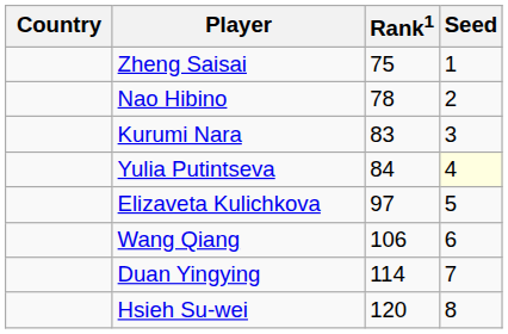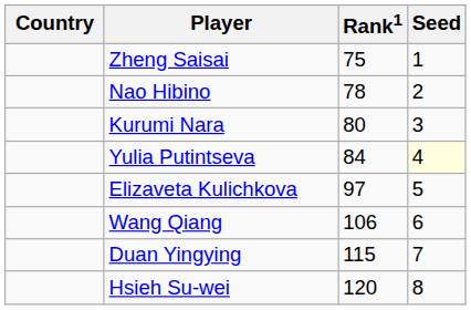Kurumi Nara | Rank1: 83 -> 80
Duan Yingying | Rank1: 114 -> 115
